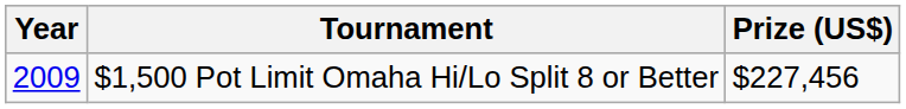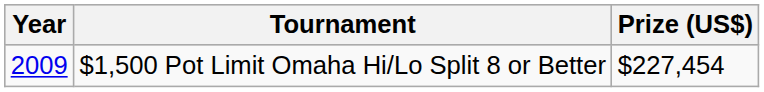$1,500 Pot Limit Omaha Hi/Lo Split 8 or Better | Prize (US$): $227,456 -> $227,454
